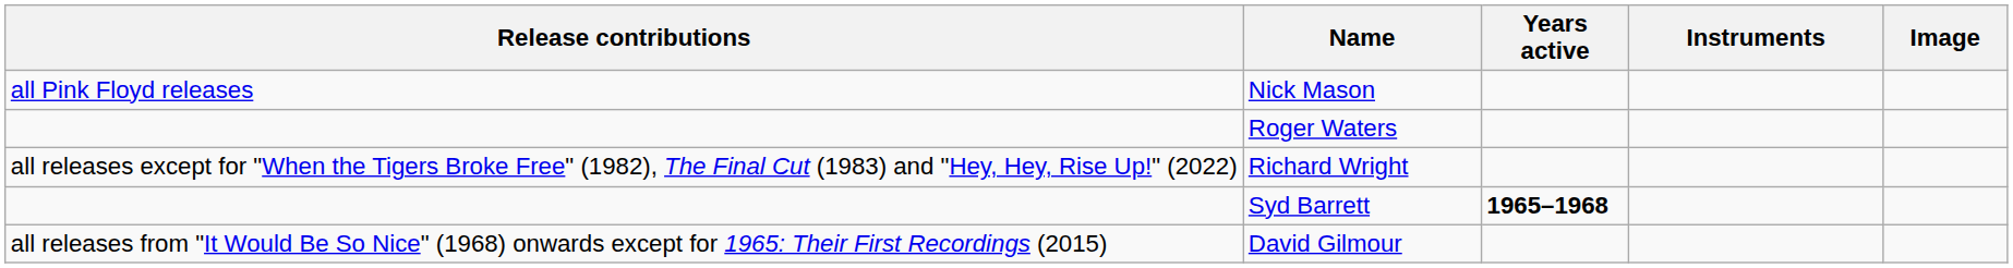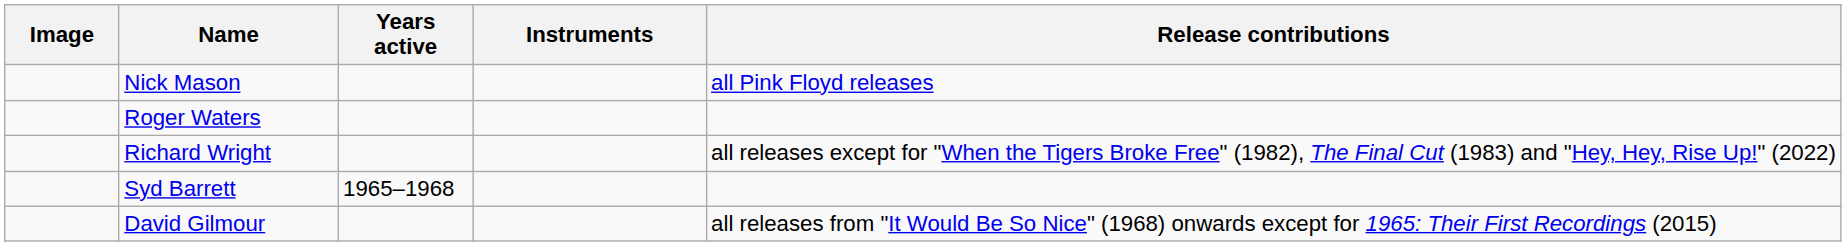columns swapped: Image <-> Release contributions
Syd Barrett | Years active: bold -> normal
